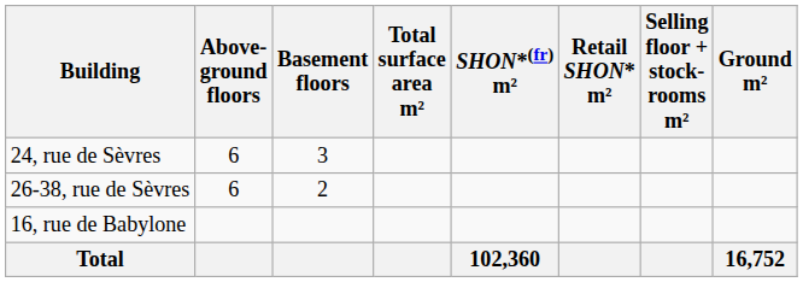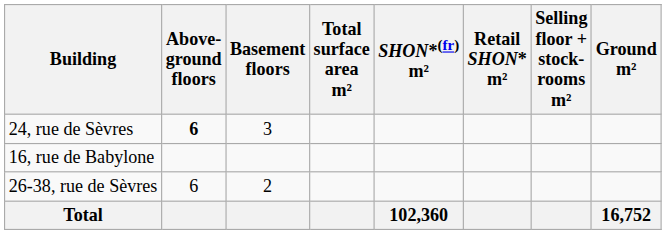24, rue de Sèvres | Above- ground floors: normal -> bold
rows swapped: 26-38, rue de Sèvres <-> 16, rue de Babylone
